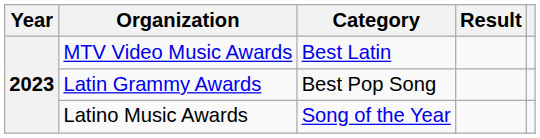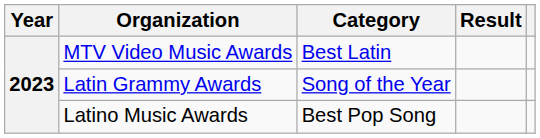Latin Grammy Awards | Category: Best Pop Song -> Song of the Year
Latino Music Awards | Category: Song of the Year -> Best Pop Song
